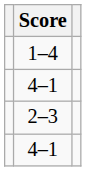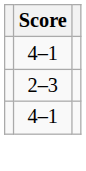- row: 1–4
